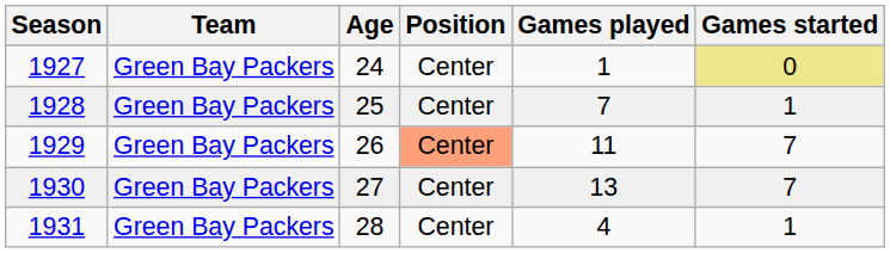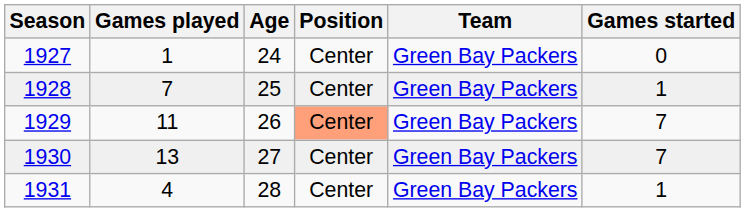columns swapped: Team <-> Games played
1927 | Games started: khaki background -> no background
